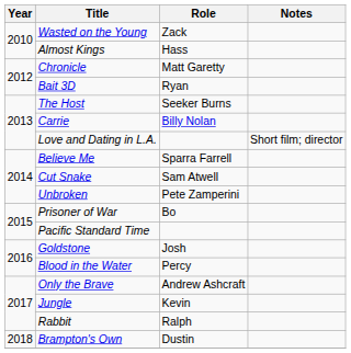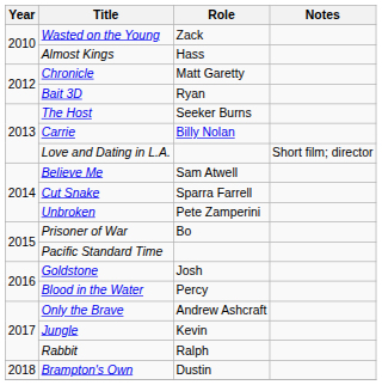Believe Me | Role: Sparra Farrell -> Sam Atwell
Cut Snake | Role: Sam Atwell -> Sparra Farrell
